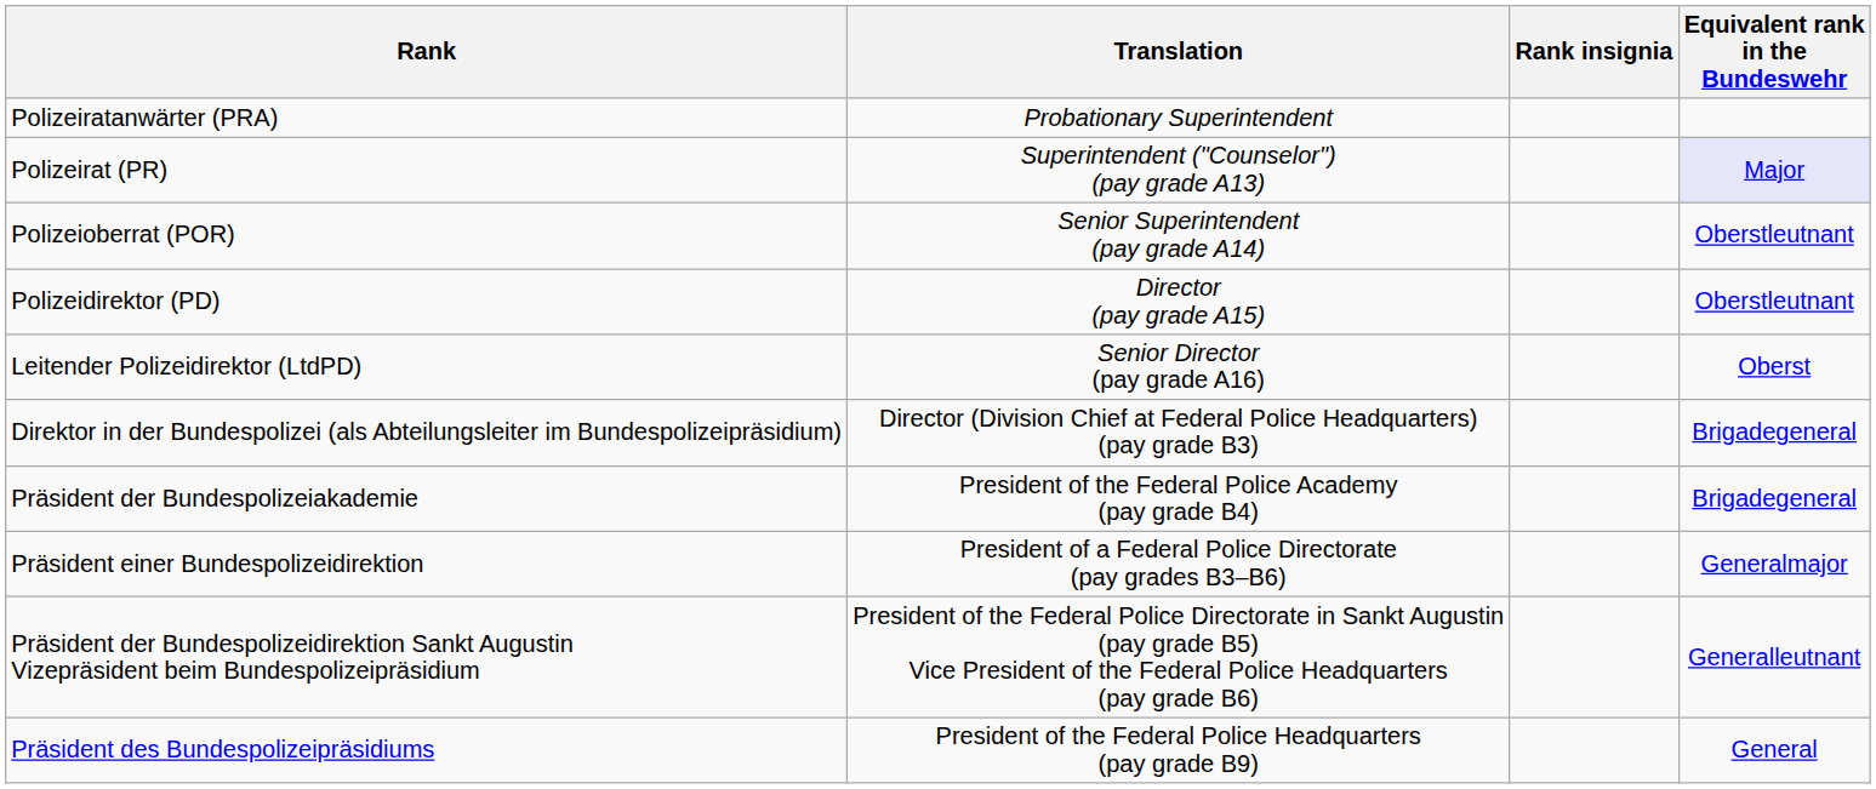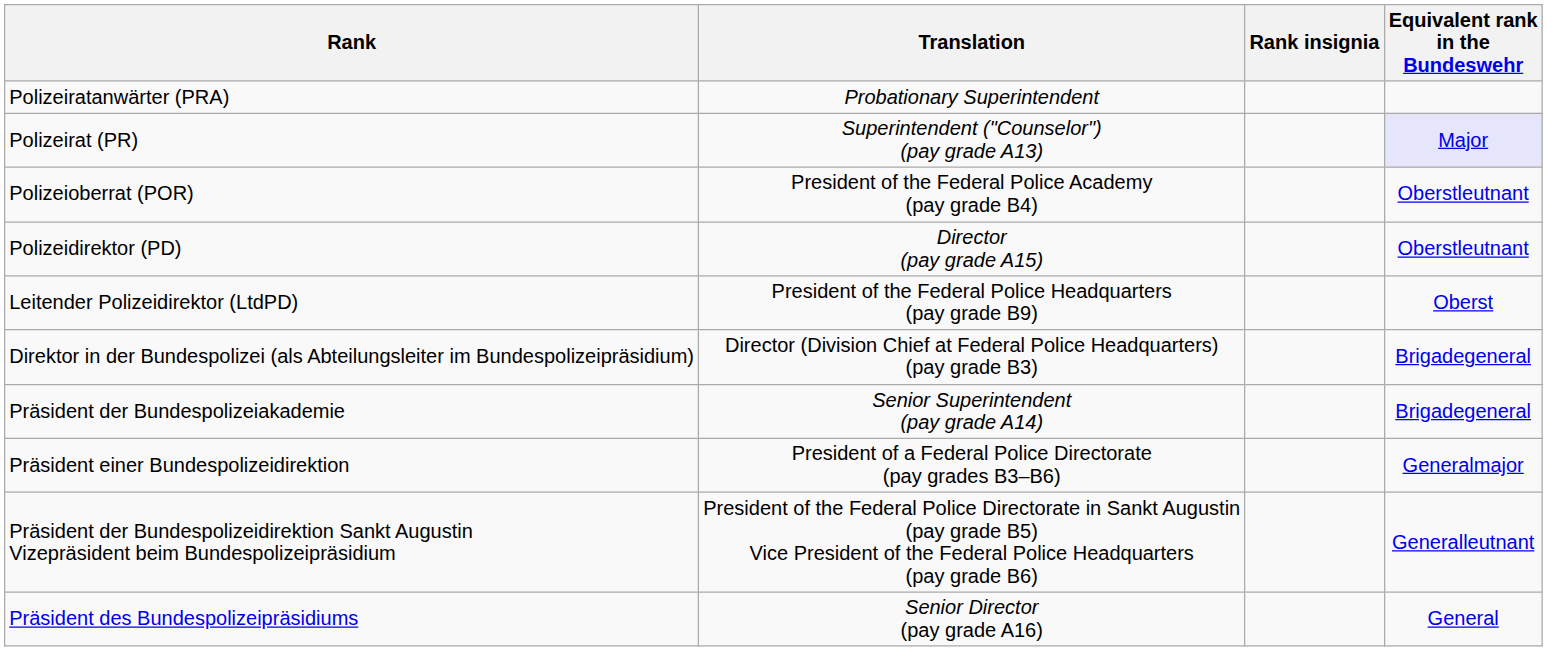Polizeioberrat (POR) | Translation: Senior Superintendent (pay grade A14) -> President of the Federal Police Academy (pay grade B4)
Leitender Polizeidirektor (LtdPD) | Translation: Senior Director (pay grade A16) -> President of the Federal Police Headquarters (pay grade B9)
Präsident der Bundespolizeiakademie | Translation: President of the Federal Police Academy (pay grade B4) -> Senior Superintendent (pay grade A14)
Präsident des Bundespolizeipräsidiums | Translation: President of the Federal Police Headquarters (pay grade B9) -> Senior Director (pay grade A16)
